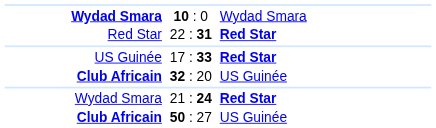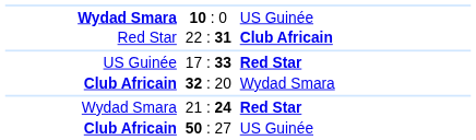10 : 0 | column 3: Wydad Smara -> US Guinée
22 : 31 | column 3: Red Star -> Club Africain
32 : 20 | column 3: US Guinée -> Wydad Smara
